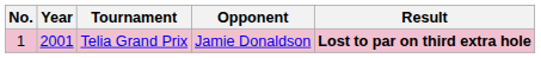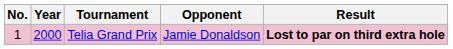Telia Grand Prix | Year: 2001 -> 2000
